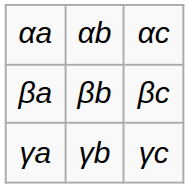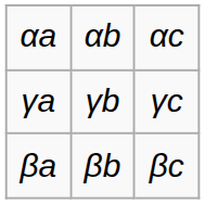rows swapped: βa <-> γa
